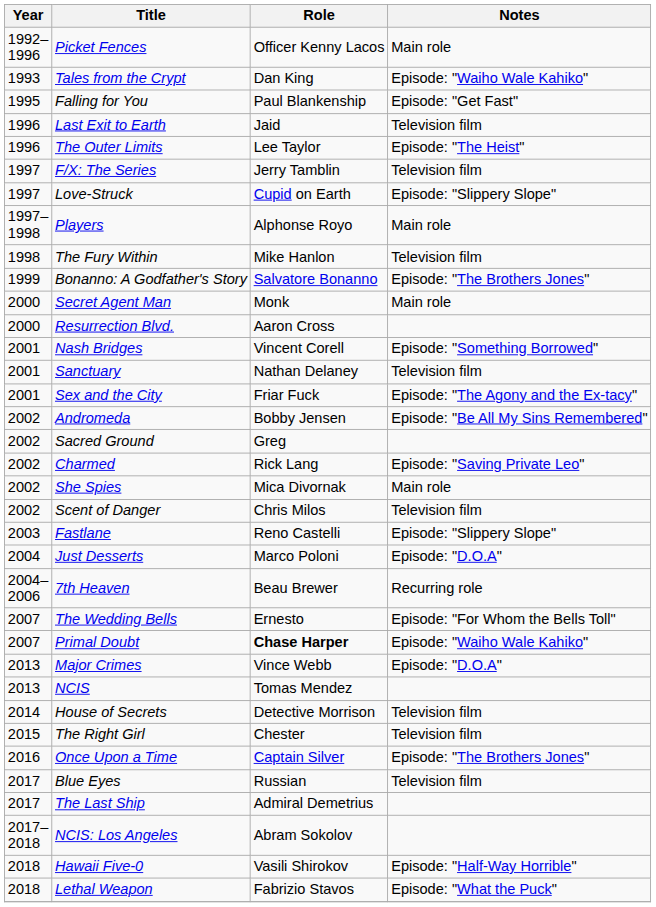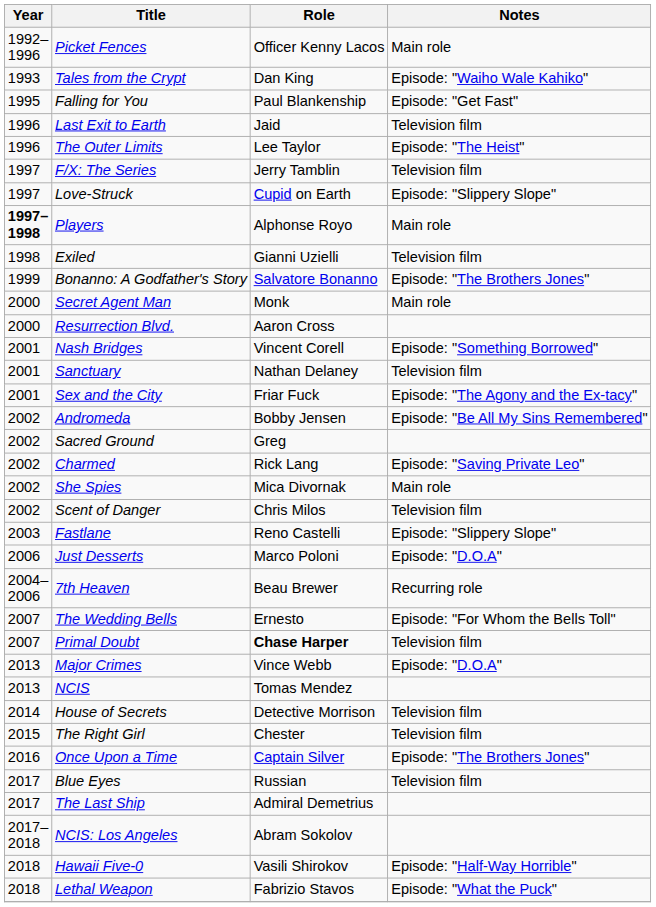Players | Year: normal -> bold
- row: 1998 | The Fury Within | Mike Hanlon | Television film
+ row: 1998 | Exiled | Gianni Uzielli | Television film
Just Desserts | Year: 2004 -> 2006
Primal Doubt | Notes: Episode: "Waiho Wale Kahiko" -> Television film
